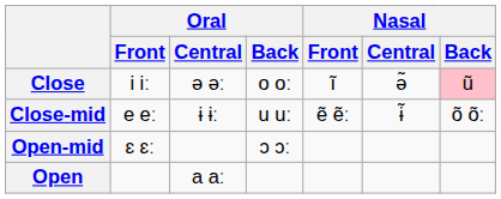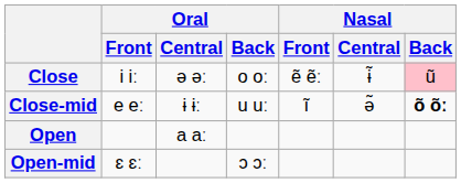Close | Nasal / Front: ĩ -> ẽ ẽː
Close | Nasal / Central: ə̃ -> ɨ̃
Close-mid | Nasal / Front: ẽ ẽː -> ĩ
Close-mid | Nasal / Central: ɨ̃ -> ə̃
Close-mid | Nasal / Back: normal -> bold
rows swapped: Open-mid <-> Open
